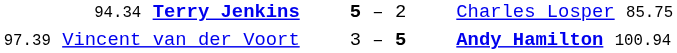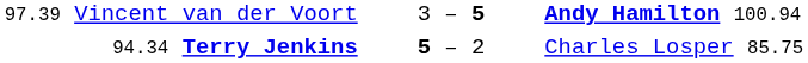rows swapped: 97.39 Vincent van der Voort <-> 94.34 Terry Jenkins
